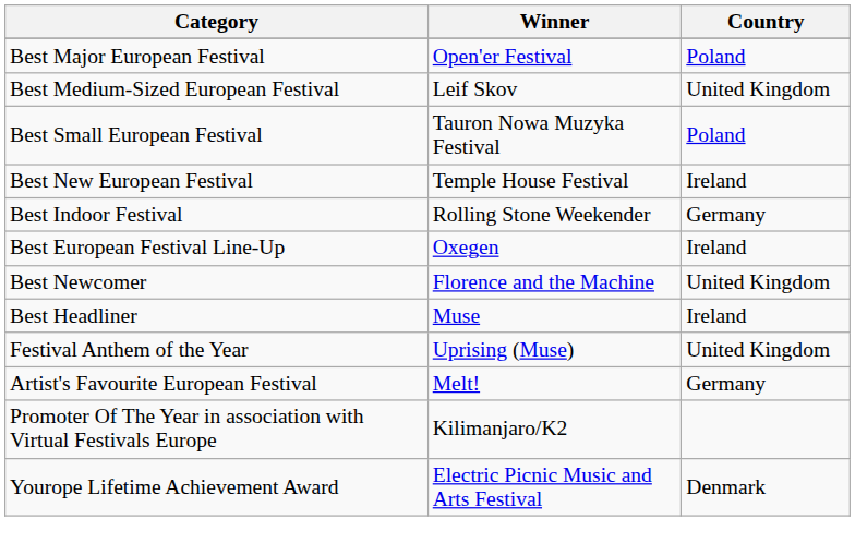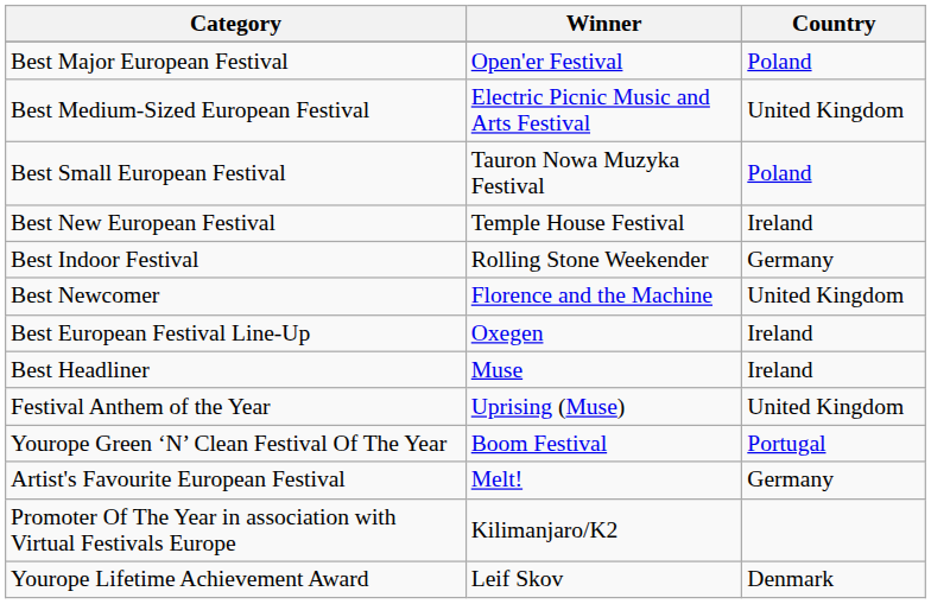Best Medium-Sized European Festival | Winner: Leif Skov -> Electric Picnic Music and Arts Festival
rows swapped: Best European Festival Line-Up <-> Best Newcomer
+ row: Yourope Green ‘N’ Clean Festival Of The Year | Boom Festival | Portugal
Yourope Lifetime Achievement Award | Winner: Electric Picnic Music and Arts Festival -> Leif Skov
